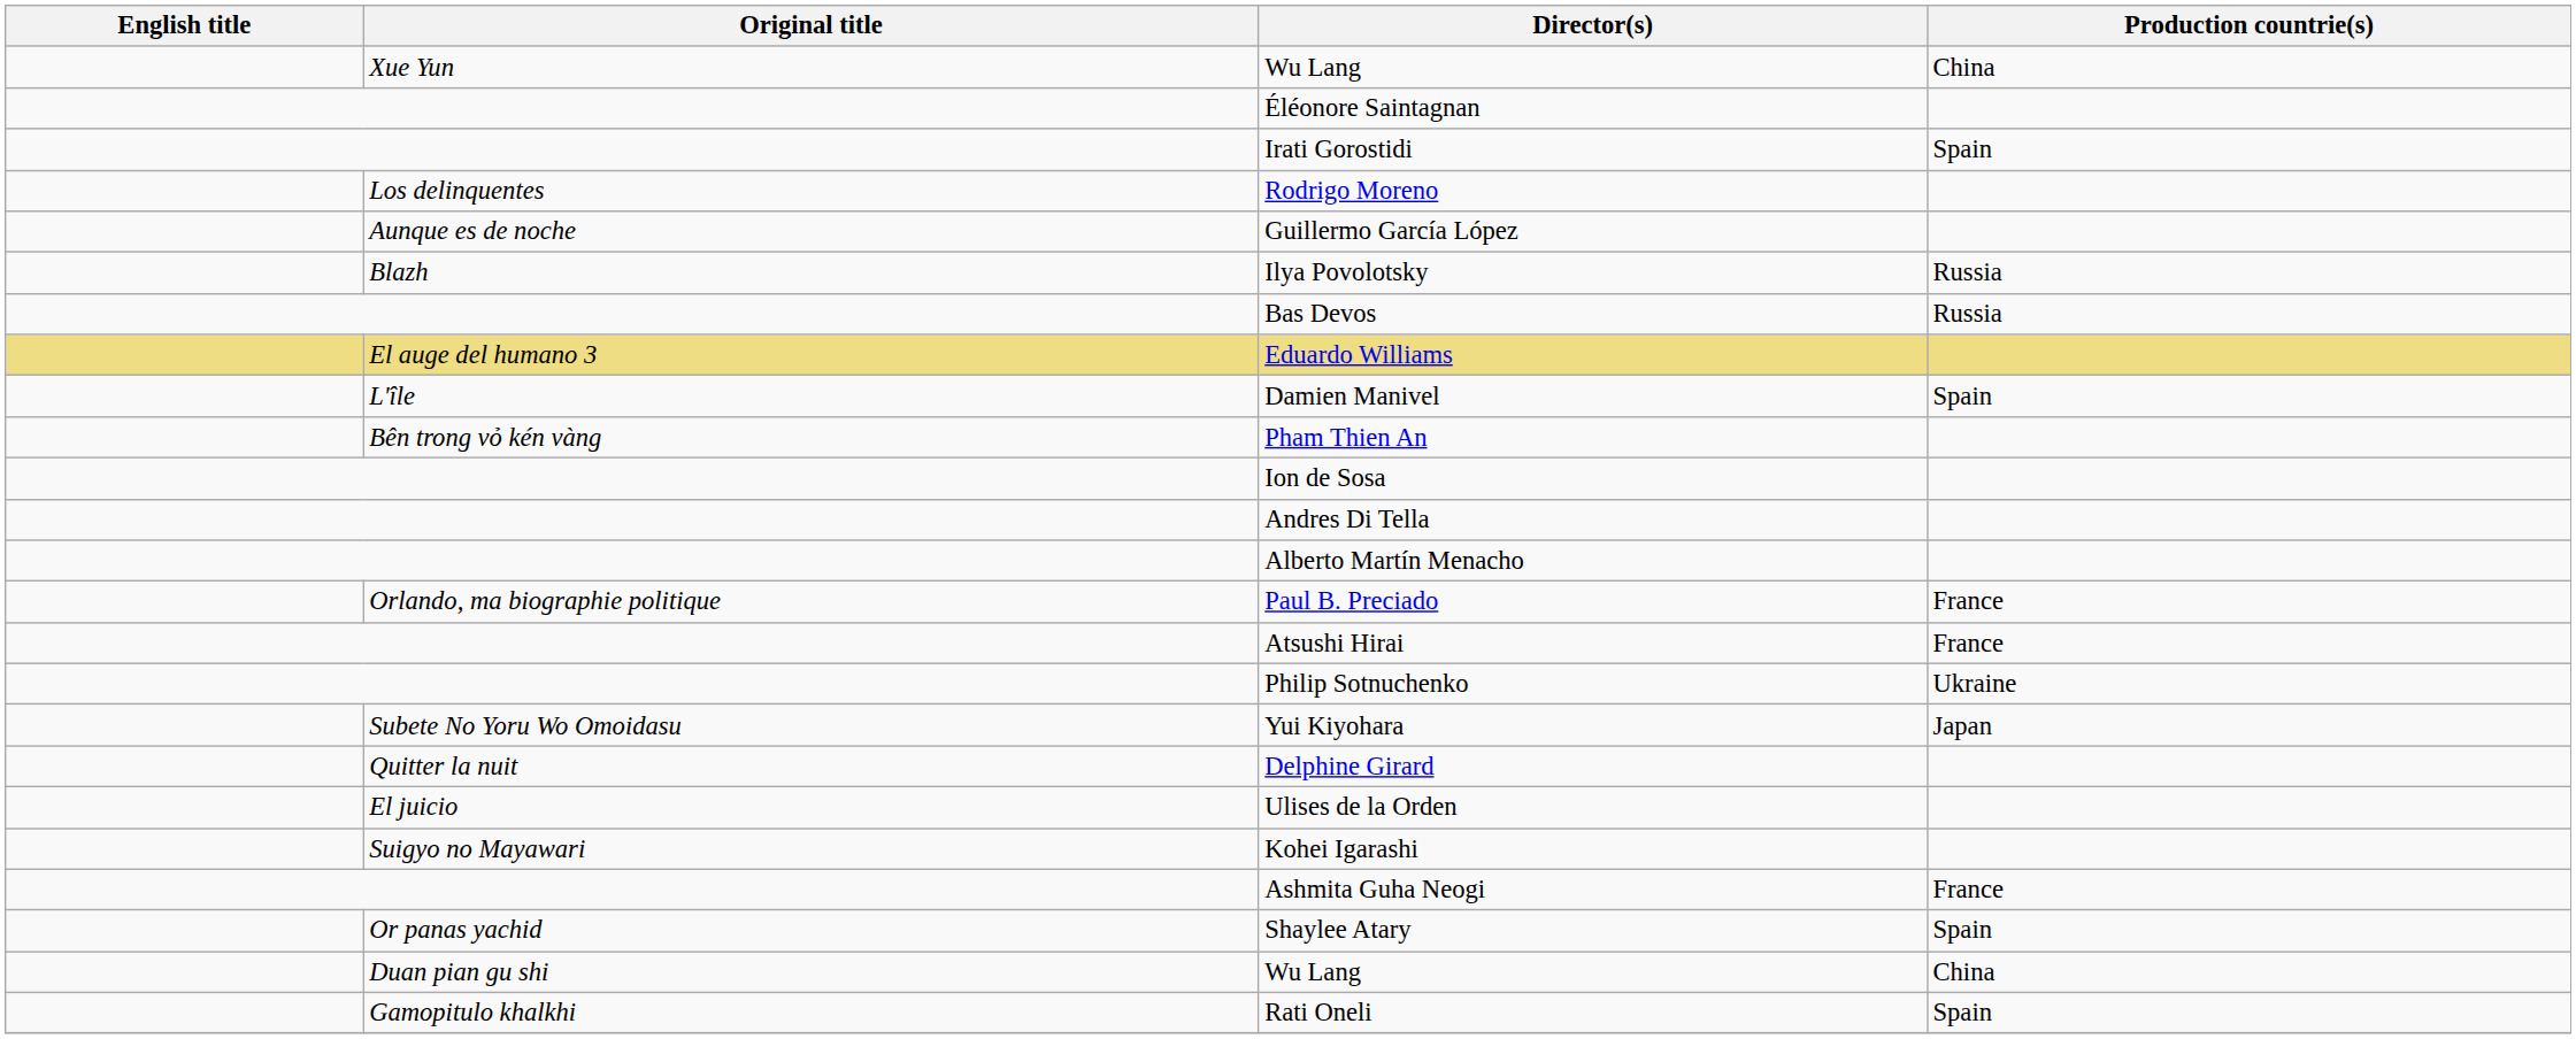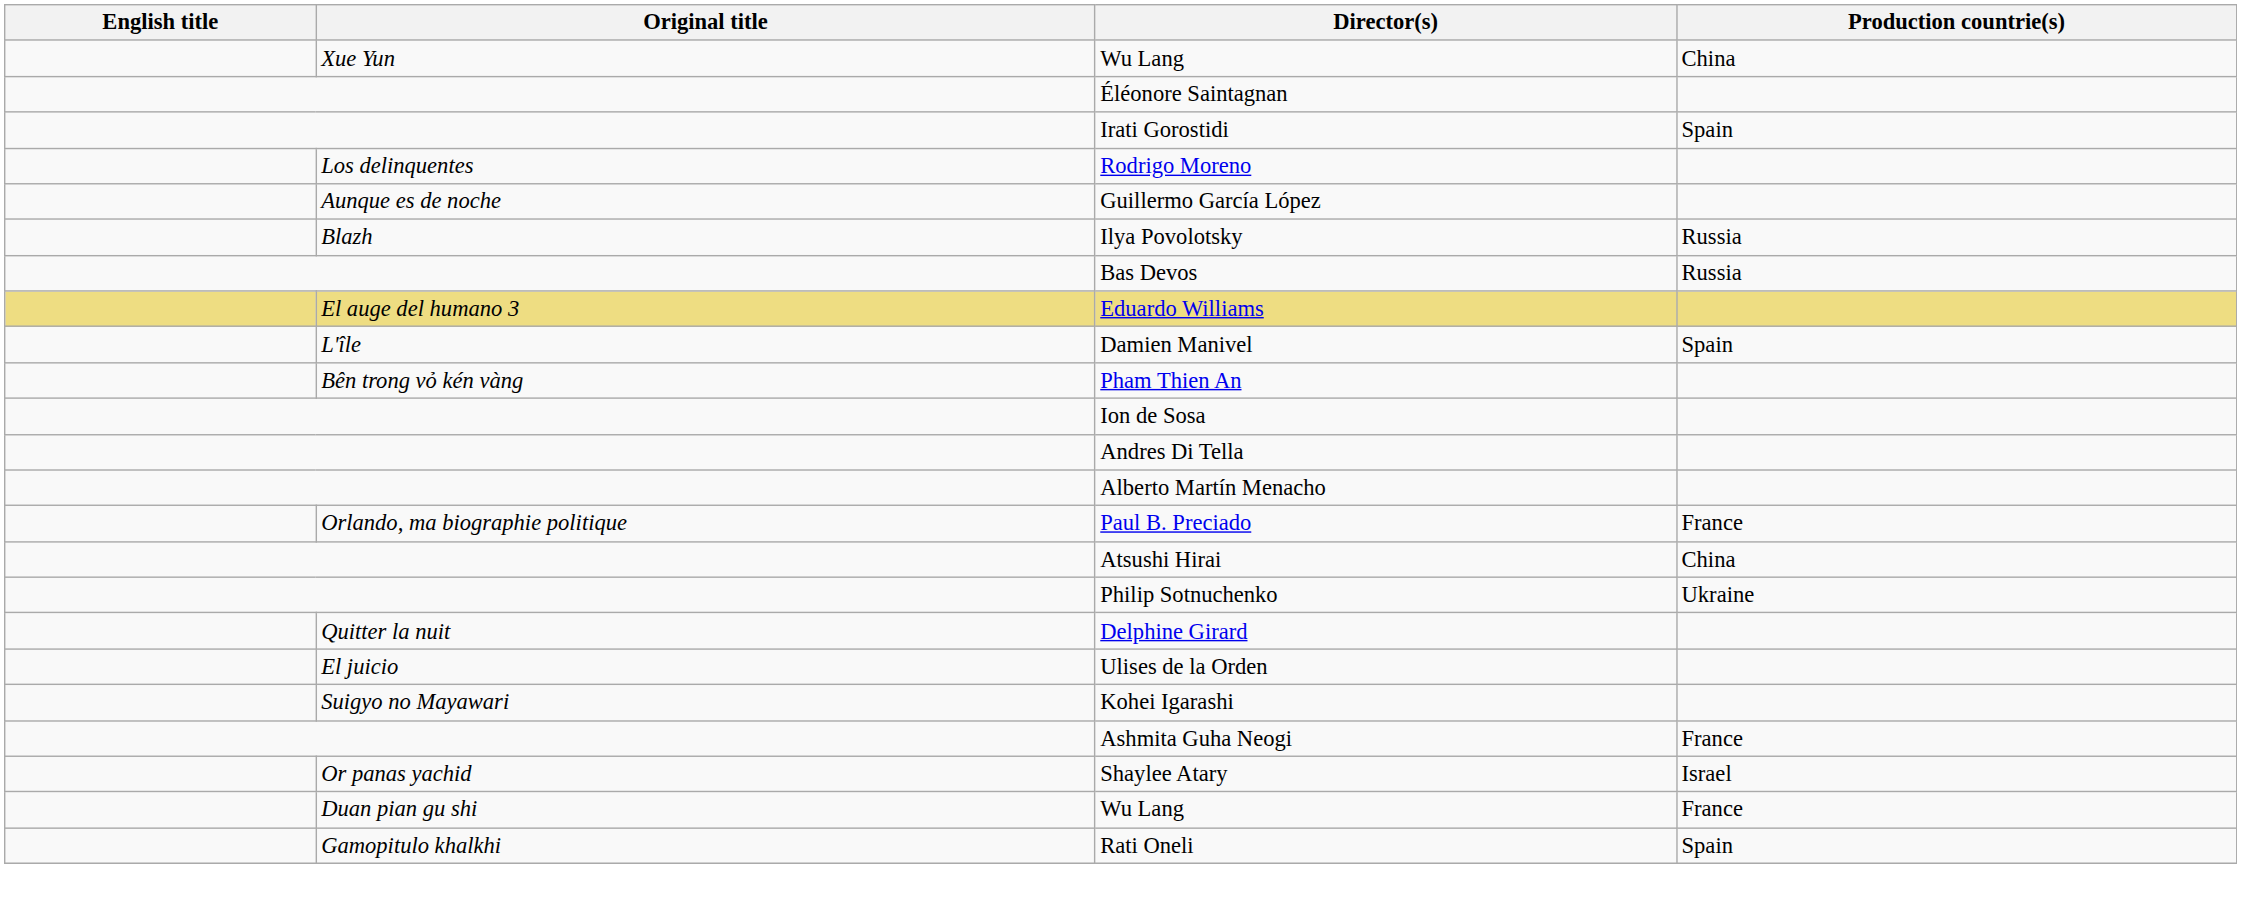Atsushi Hirai | Production countrie(s): France -> China
- row: Subete No Yoru Wo Omoidasu | Yui Kiyohara | Japan
Shaylee Atary | Production countrie(s): Spain -> Israel
Duan pian gu shi / Wu Lang | Production countrie(s): China -> France
